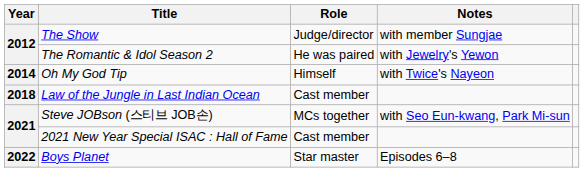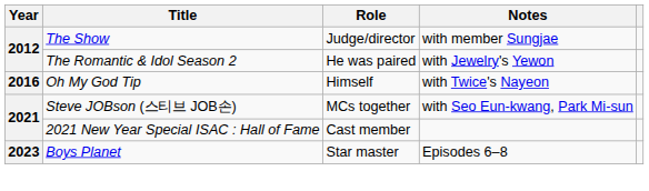Oh My God Tip | Year: 2014 -> 2016
- row: 2018 | Law of the Jungle in Last Indian Ocean | Cast member
Boys Planet | Year: 2022 -> 2023
